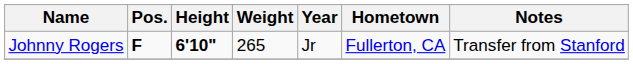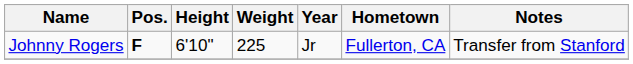Johnny Rogers | Height: bold -> normal
Johnny Rogers | Weight: 265 -> 225
